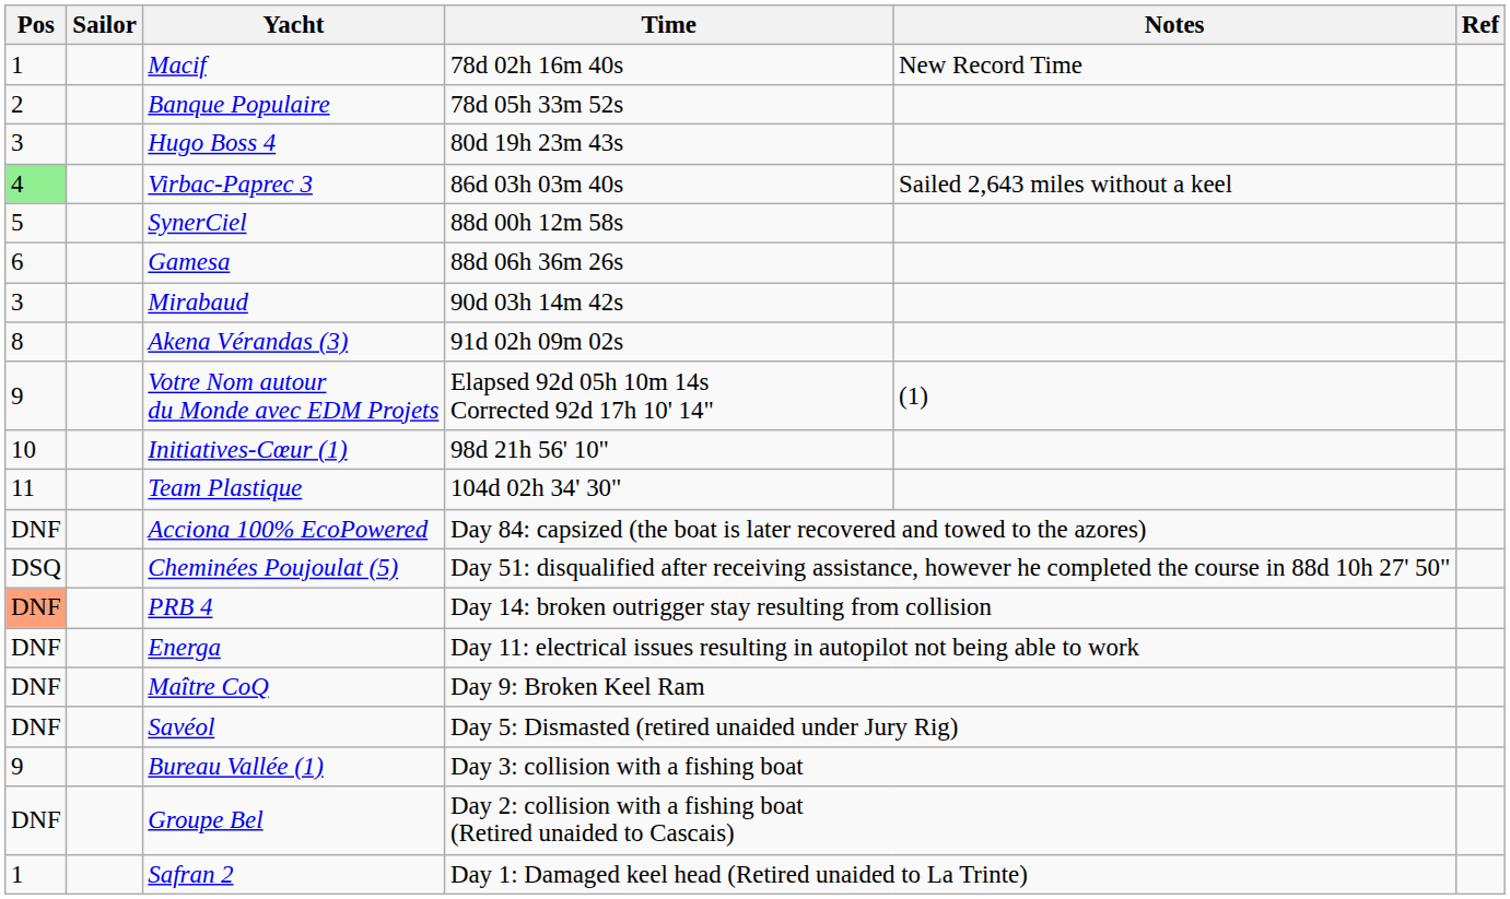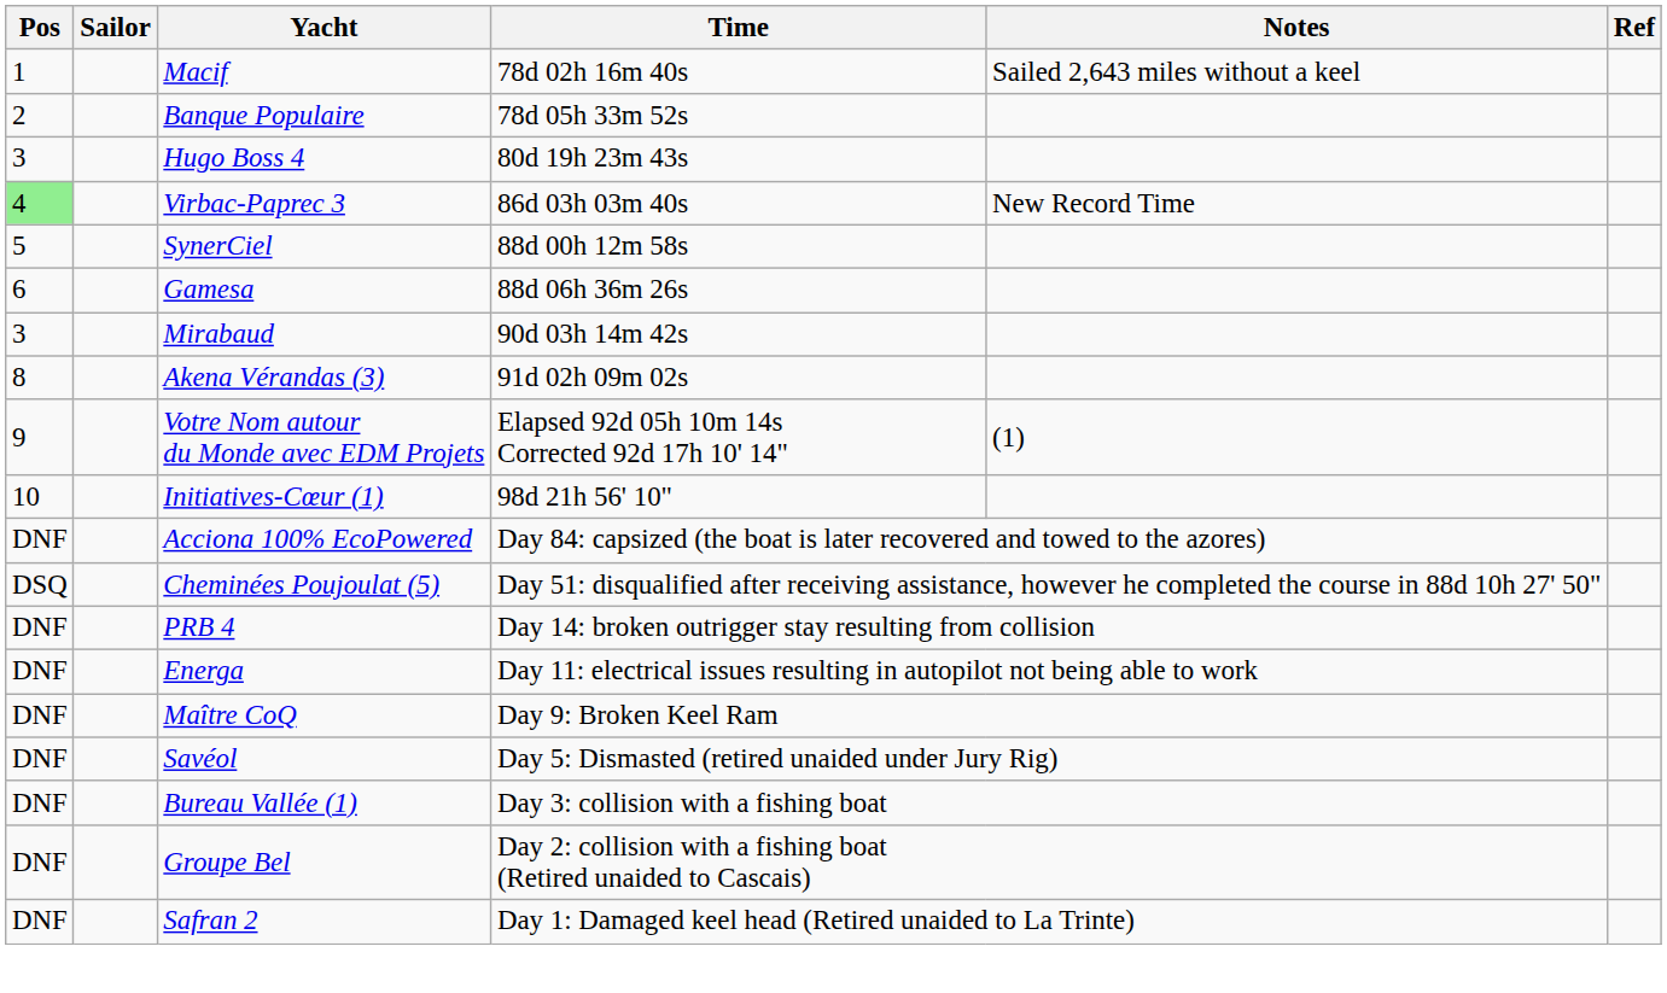Macif | Notes: New Record Time -> Sailed 2,643 miles without a keel
Virbac-Paprec 3 | Notes: Sailed 2,643 miles without a keel -> New Record Time
- row: 11 | Team Plastique | 104d 02h 34' 30"
PRB 4 | Pos: lightsalmon background -> no background
Bureau Vallée (1) | Pos: 9 -> DNF
Safran 2 | Pos: 1 -> DNF
